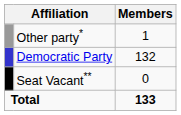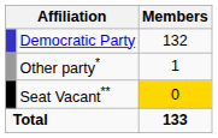rows swapped: Democratic Party <-> Other party*
Seat Vacant** | Members: no background -> gold background
